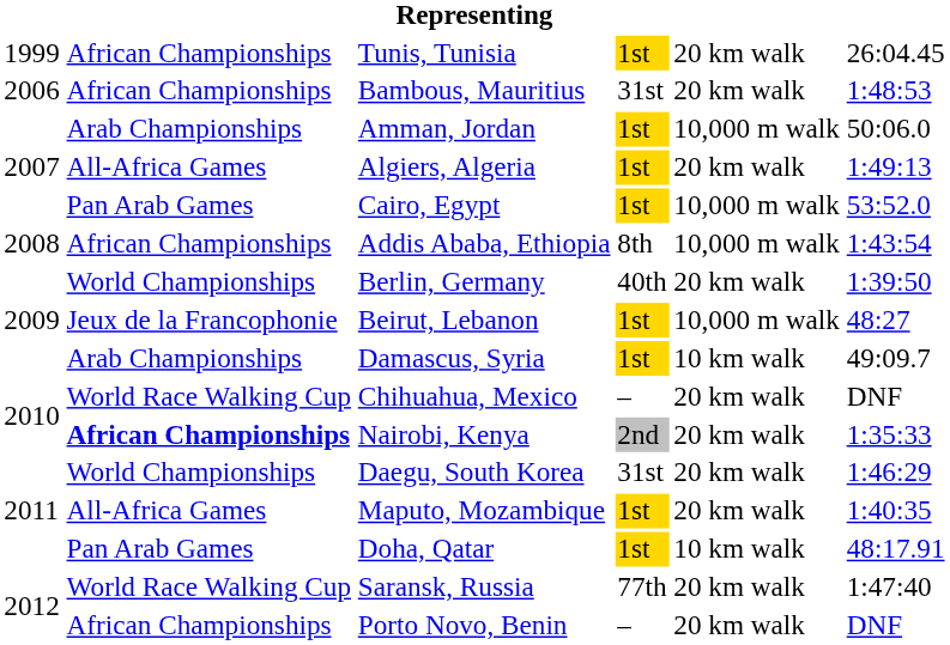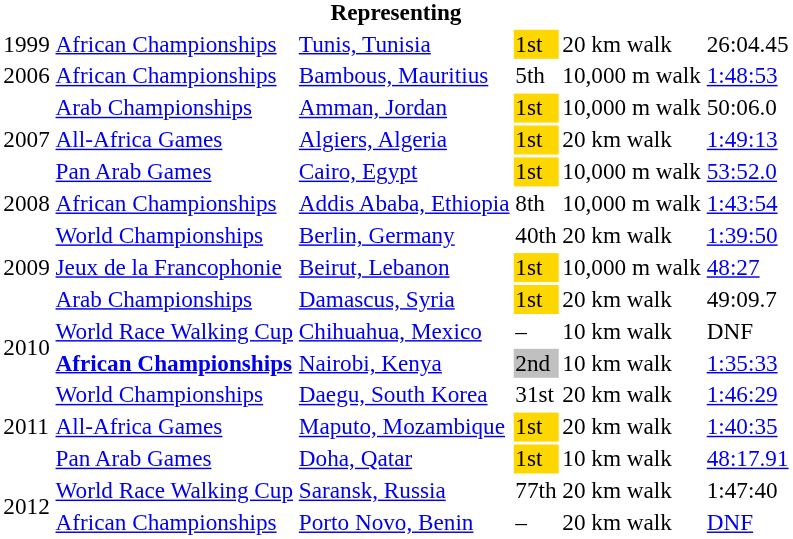Bambous, Mauritius | column 4: 31st -> 5th
Bambous, Mauritius | column 5: 20 km walk -> 10,000 m walk
Damascus, Syria | column 5: 10 km walk -> 20 km walk
Chihuahua, Mexico | column 5: 20 km walk -> 10 km walk
Nairobi, Kenya | column 5: 20 km walk -> 10 km walk
